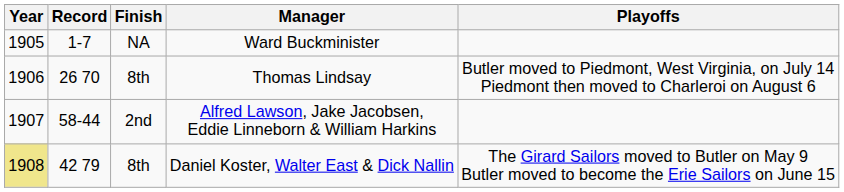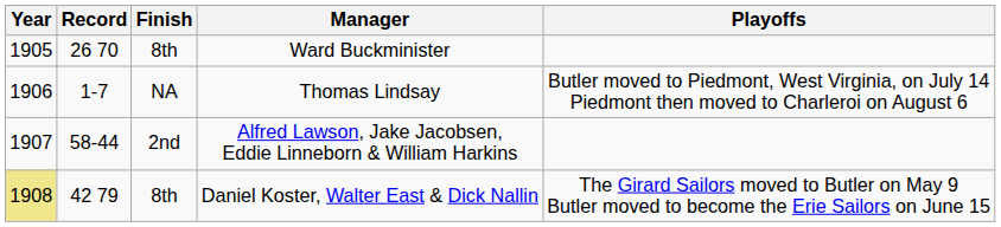Ward Buckminister | Record: 1-7 -> 26 70
Ward Buckminister | Finish: NA -> 8th
Thomas Lindsay | Record: 26 70 -> 1-7
Thomas Lindsay | Finish: 8th -> NA
